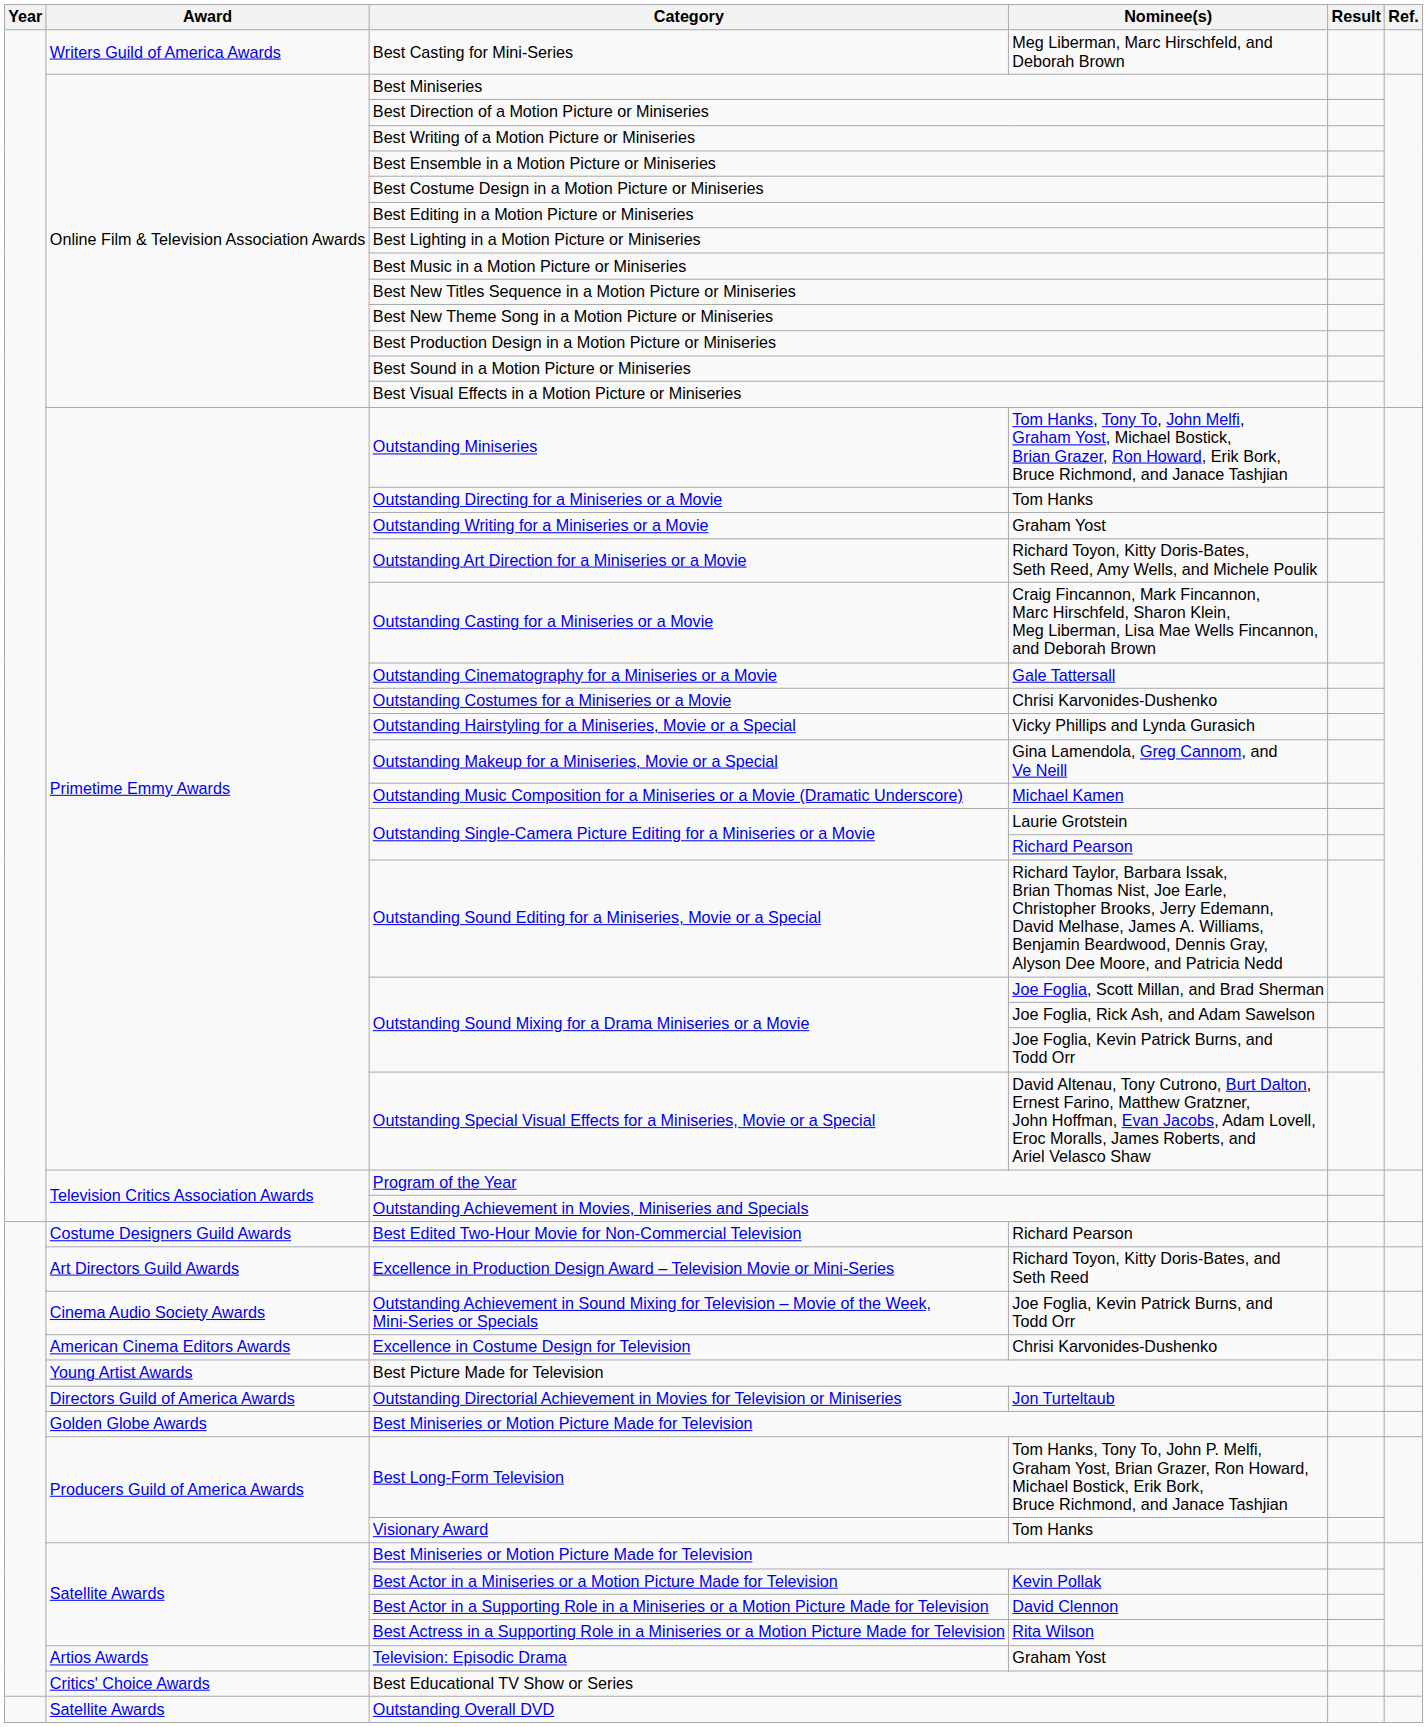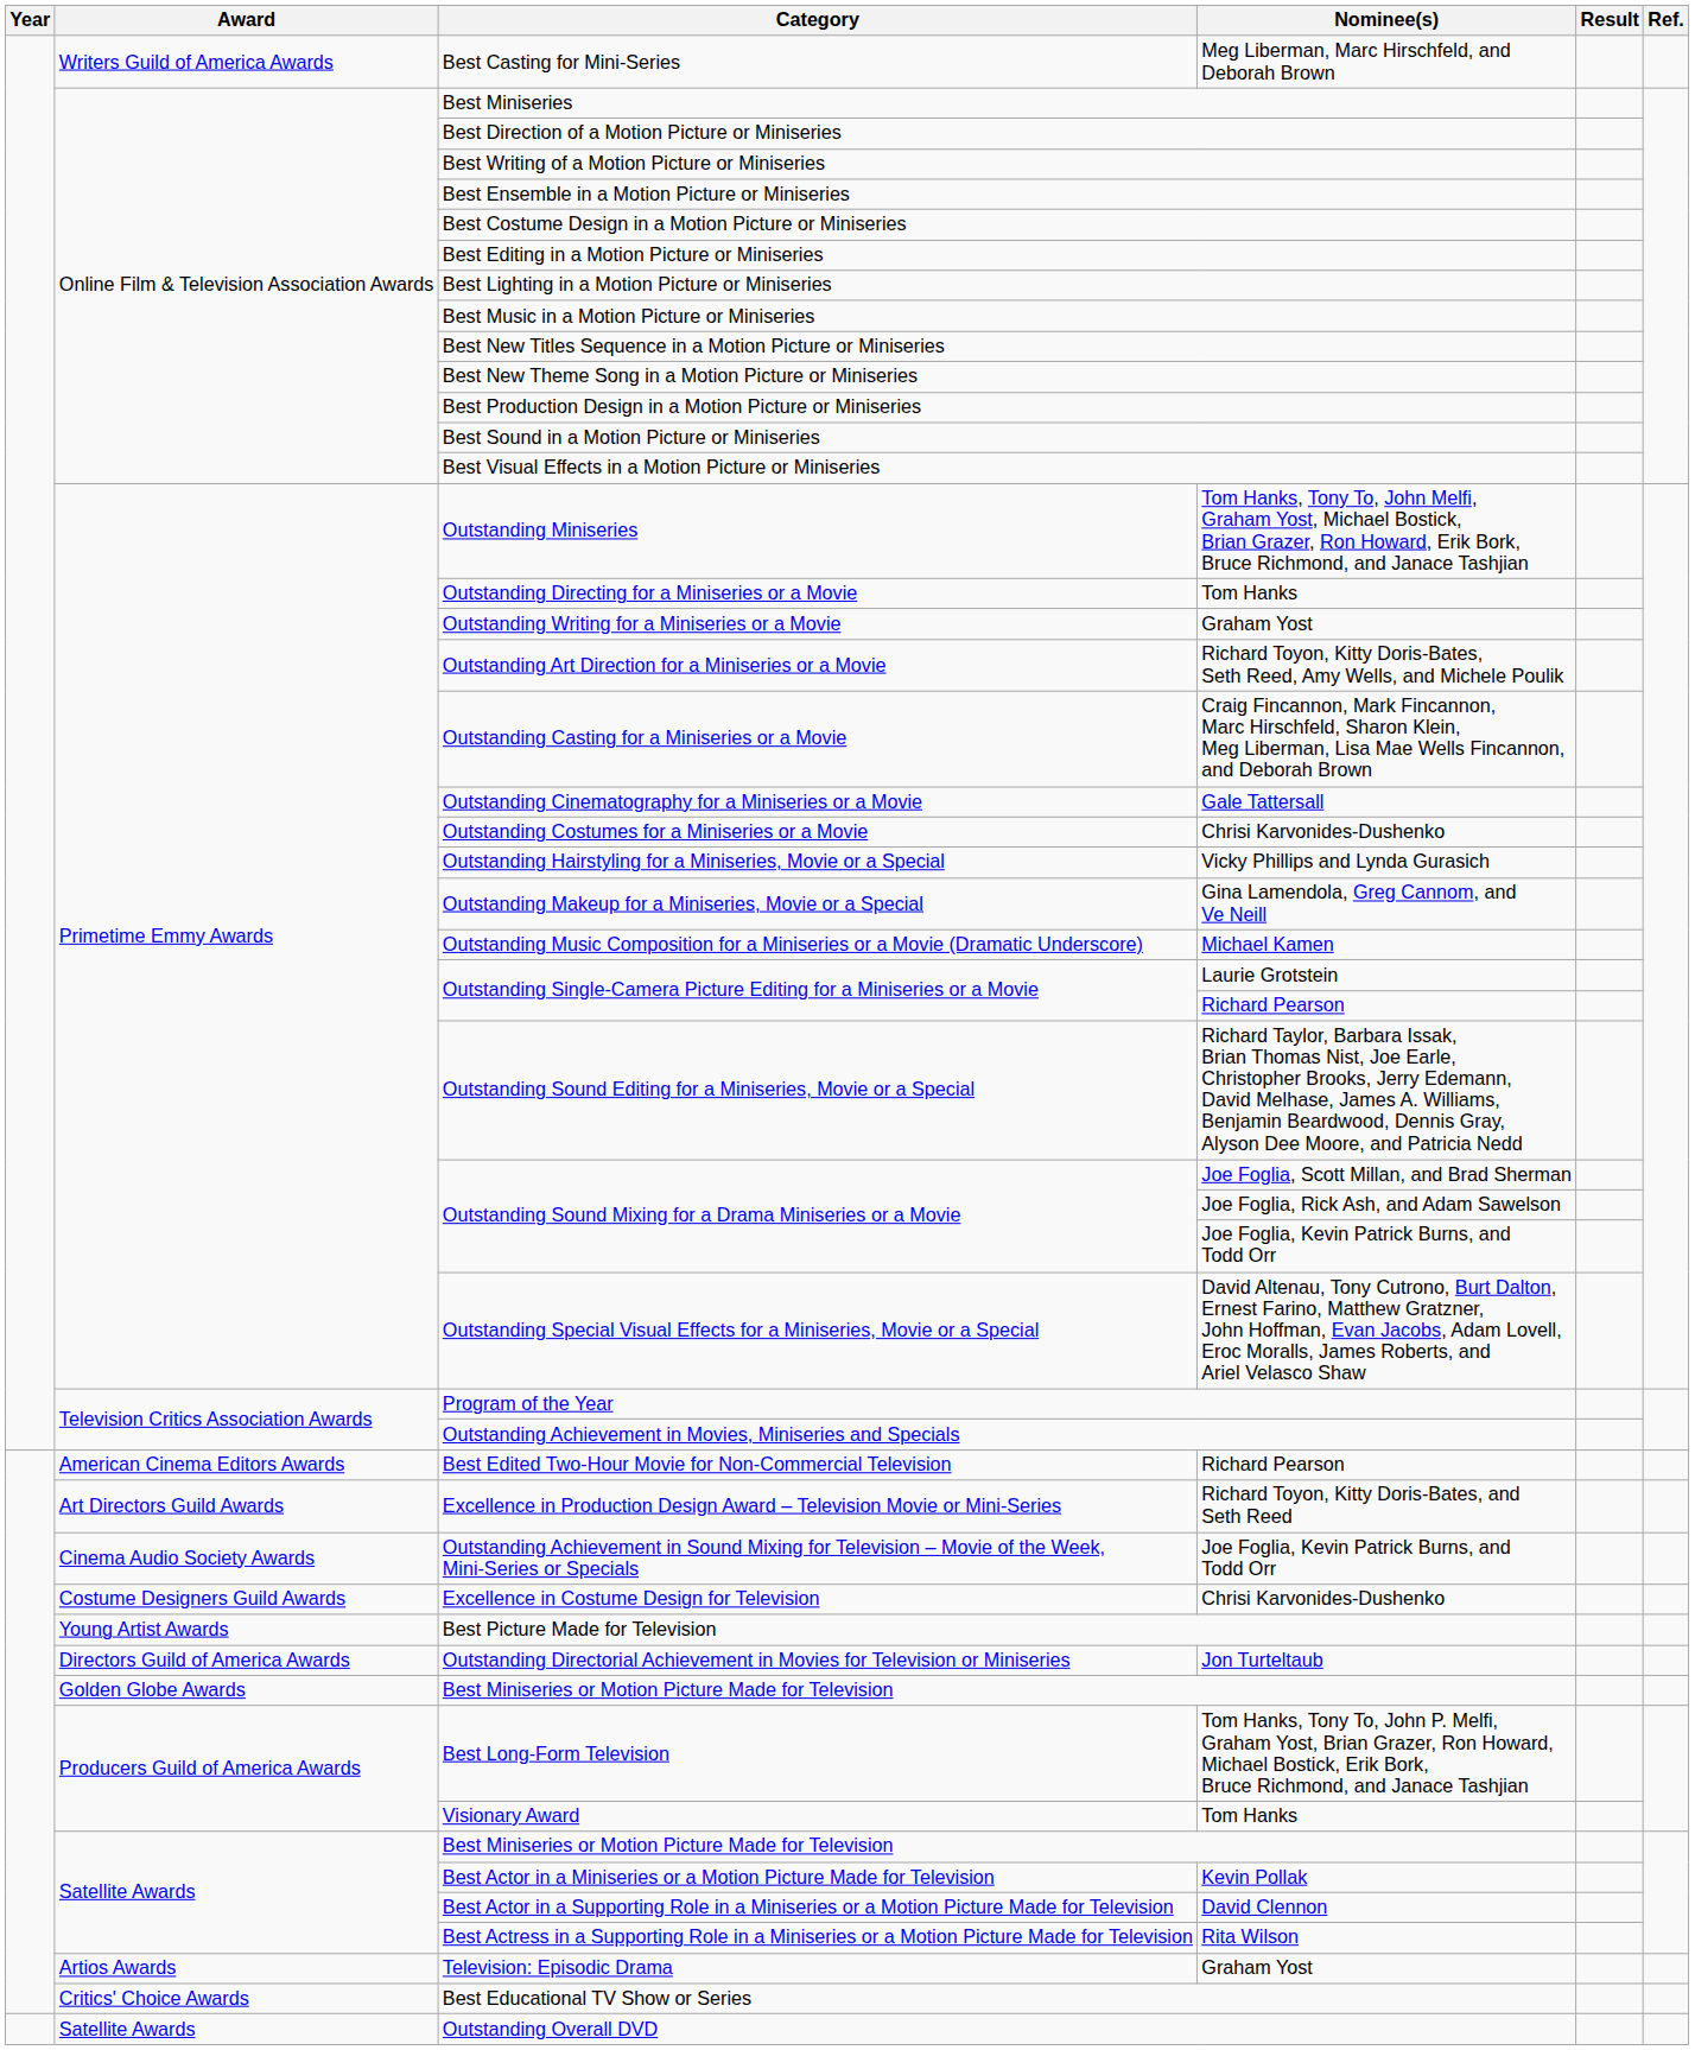Best Edited Two-Hour Movie for Non-Commercial Television | Award: Costume Designers Guild Awards -> American Cinema Editors Awards
Excellence in Costume Design for Television | Award: American Cinema Editors Awards -> Costume Designers Guild Awards
